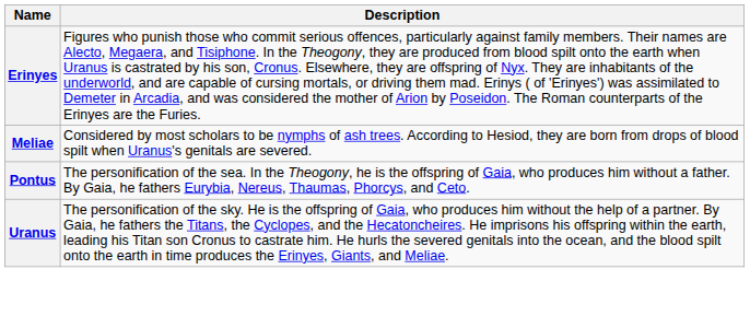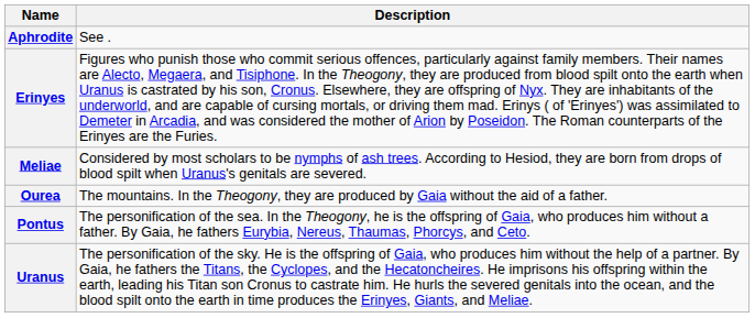+ row: Aphrodite | See .
+ row: Ourea | The mountains. In the Theogony, they are produced by Gaia without the aid of a father.
